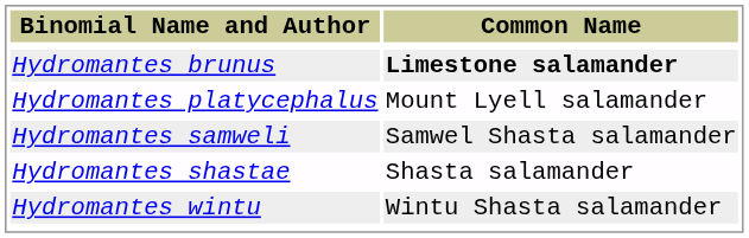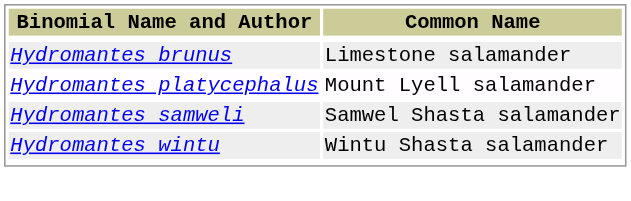Hydromantes brunus | Common Name: bold -> normal
- row: Hydromantes shastae | Shasta salamander
